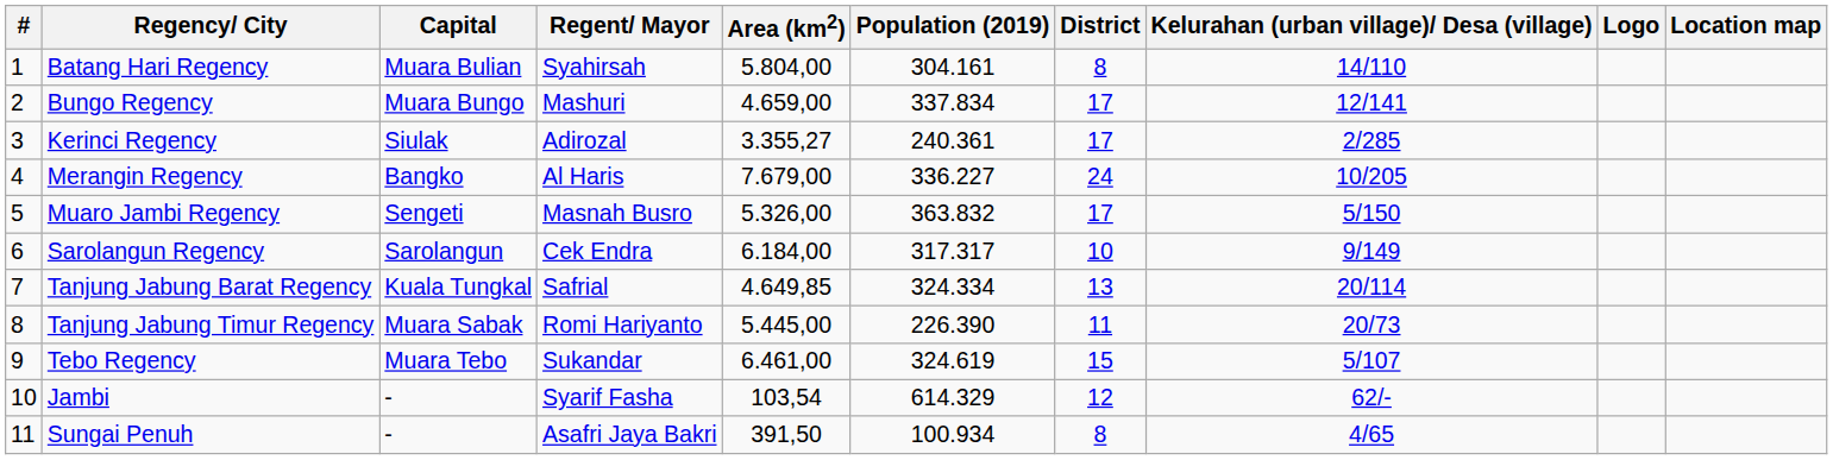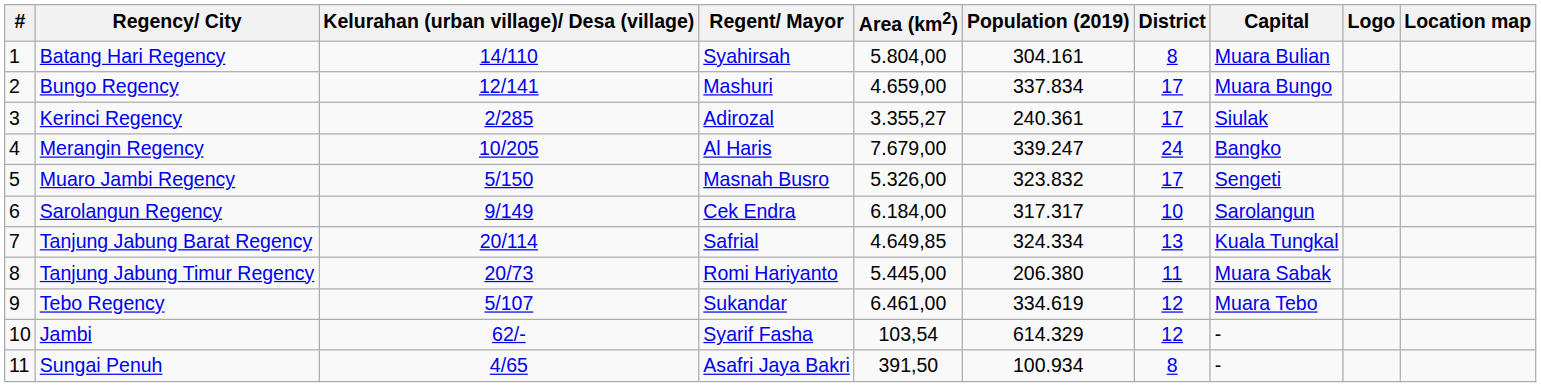columns swapped: Capital <-> Kelurahan (urban village)/ Desa (village)
Merangin Regency | Population (2019): 336.227 -> 339.247
Muaro Jambi Regency | Population (2019): 363.832 -> 323.832
Tanjung Jabung Timur Regency | Population (2019): 226.390 -> 206.380
Tebo Regency | Population (2019): 324.619 -> 334.619
Tebo Regency | District: 15 -> 12
